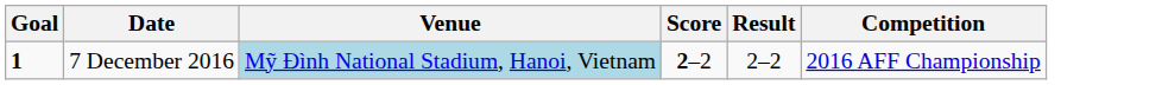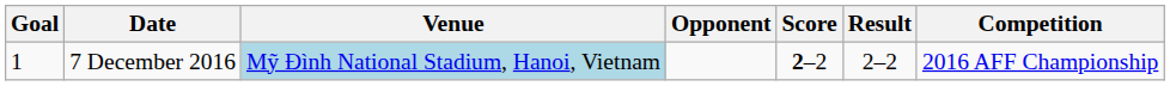+ column: Opponent
7 December 2016 | Goal: bold -> normal
